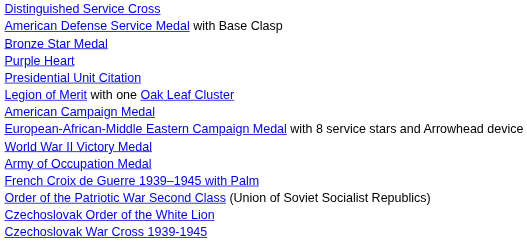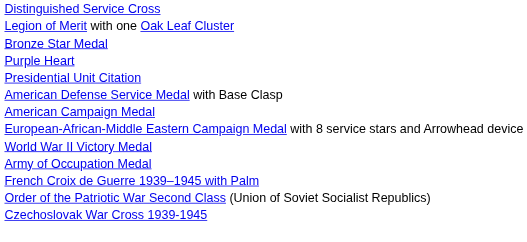rows swapped: Legion of Merit with one Oak Leaf Cluster <-> American Defense Service Medal with Base Clasp
- row: Czechoslovak Order of the White Lion
